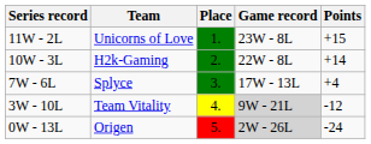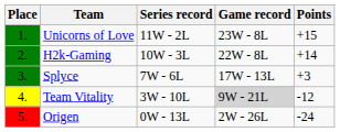columns swapped: Place <-> Series record
Splyce | Points: +4 -> +3
Origen | Game record: lightgrey background -> no background
